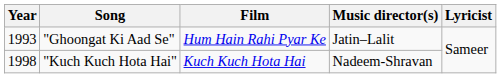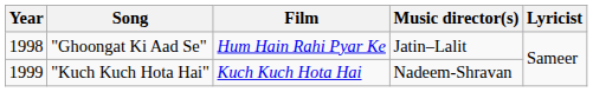"Ghoongat Ki Aad Se" | Year: 1993 -> 1998
"Kuch Kuch Hota Hai" | Year: 1998 -> 1999
